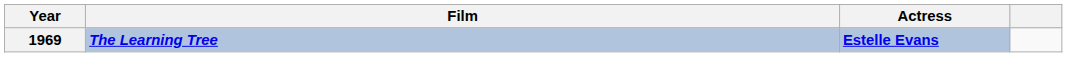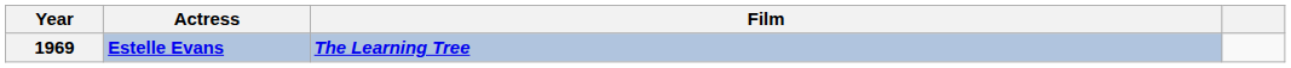columns swapped: Actress <-> Film
